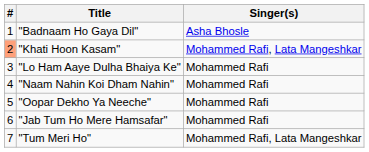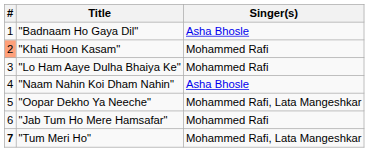"Khati Hoon Kasam" | Singer(s): Mohammed Rafi, Lata Mangeshkar -> Mohammed Rafi
"Naam Nahin Koi Dham Nahin" | Singer(s): Mohammed Rafi -> Asha Bhosle
"Oopar Dekho Ya Neeche" | Singer(s): Mohammed Rafi -> Mohammed Rafi, Lata Mangeshkar
"Tum Meri Ho" | #: normal -> bold
